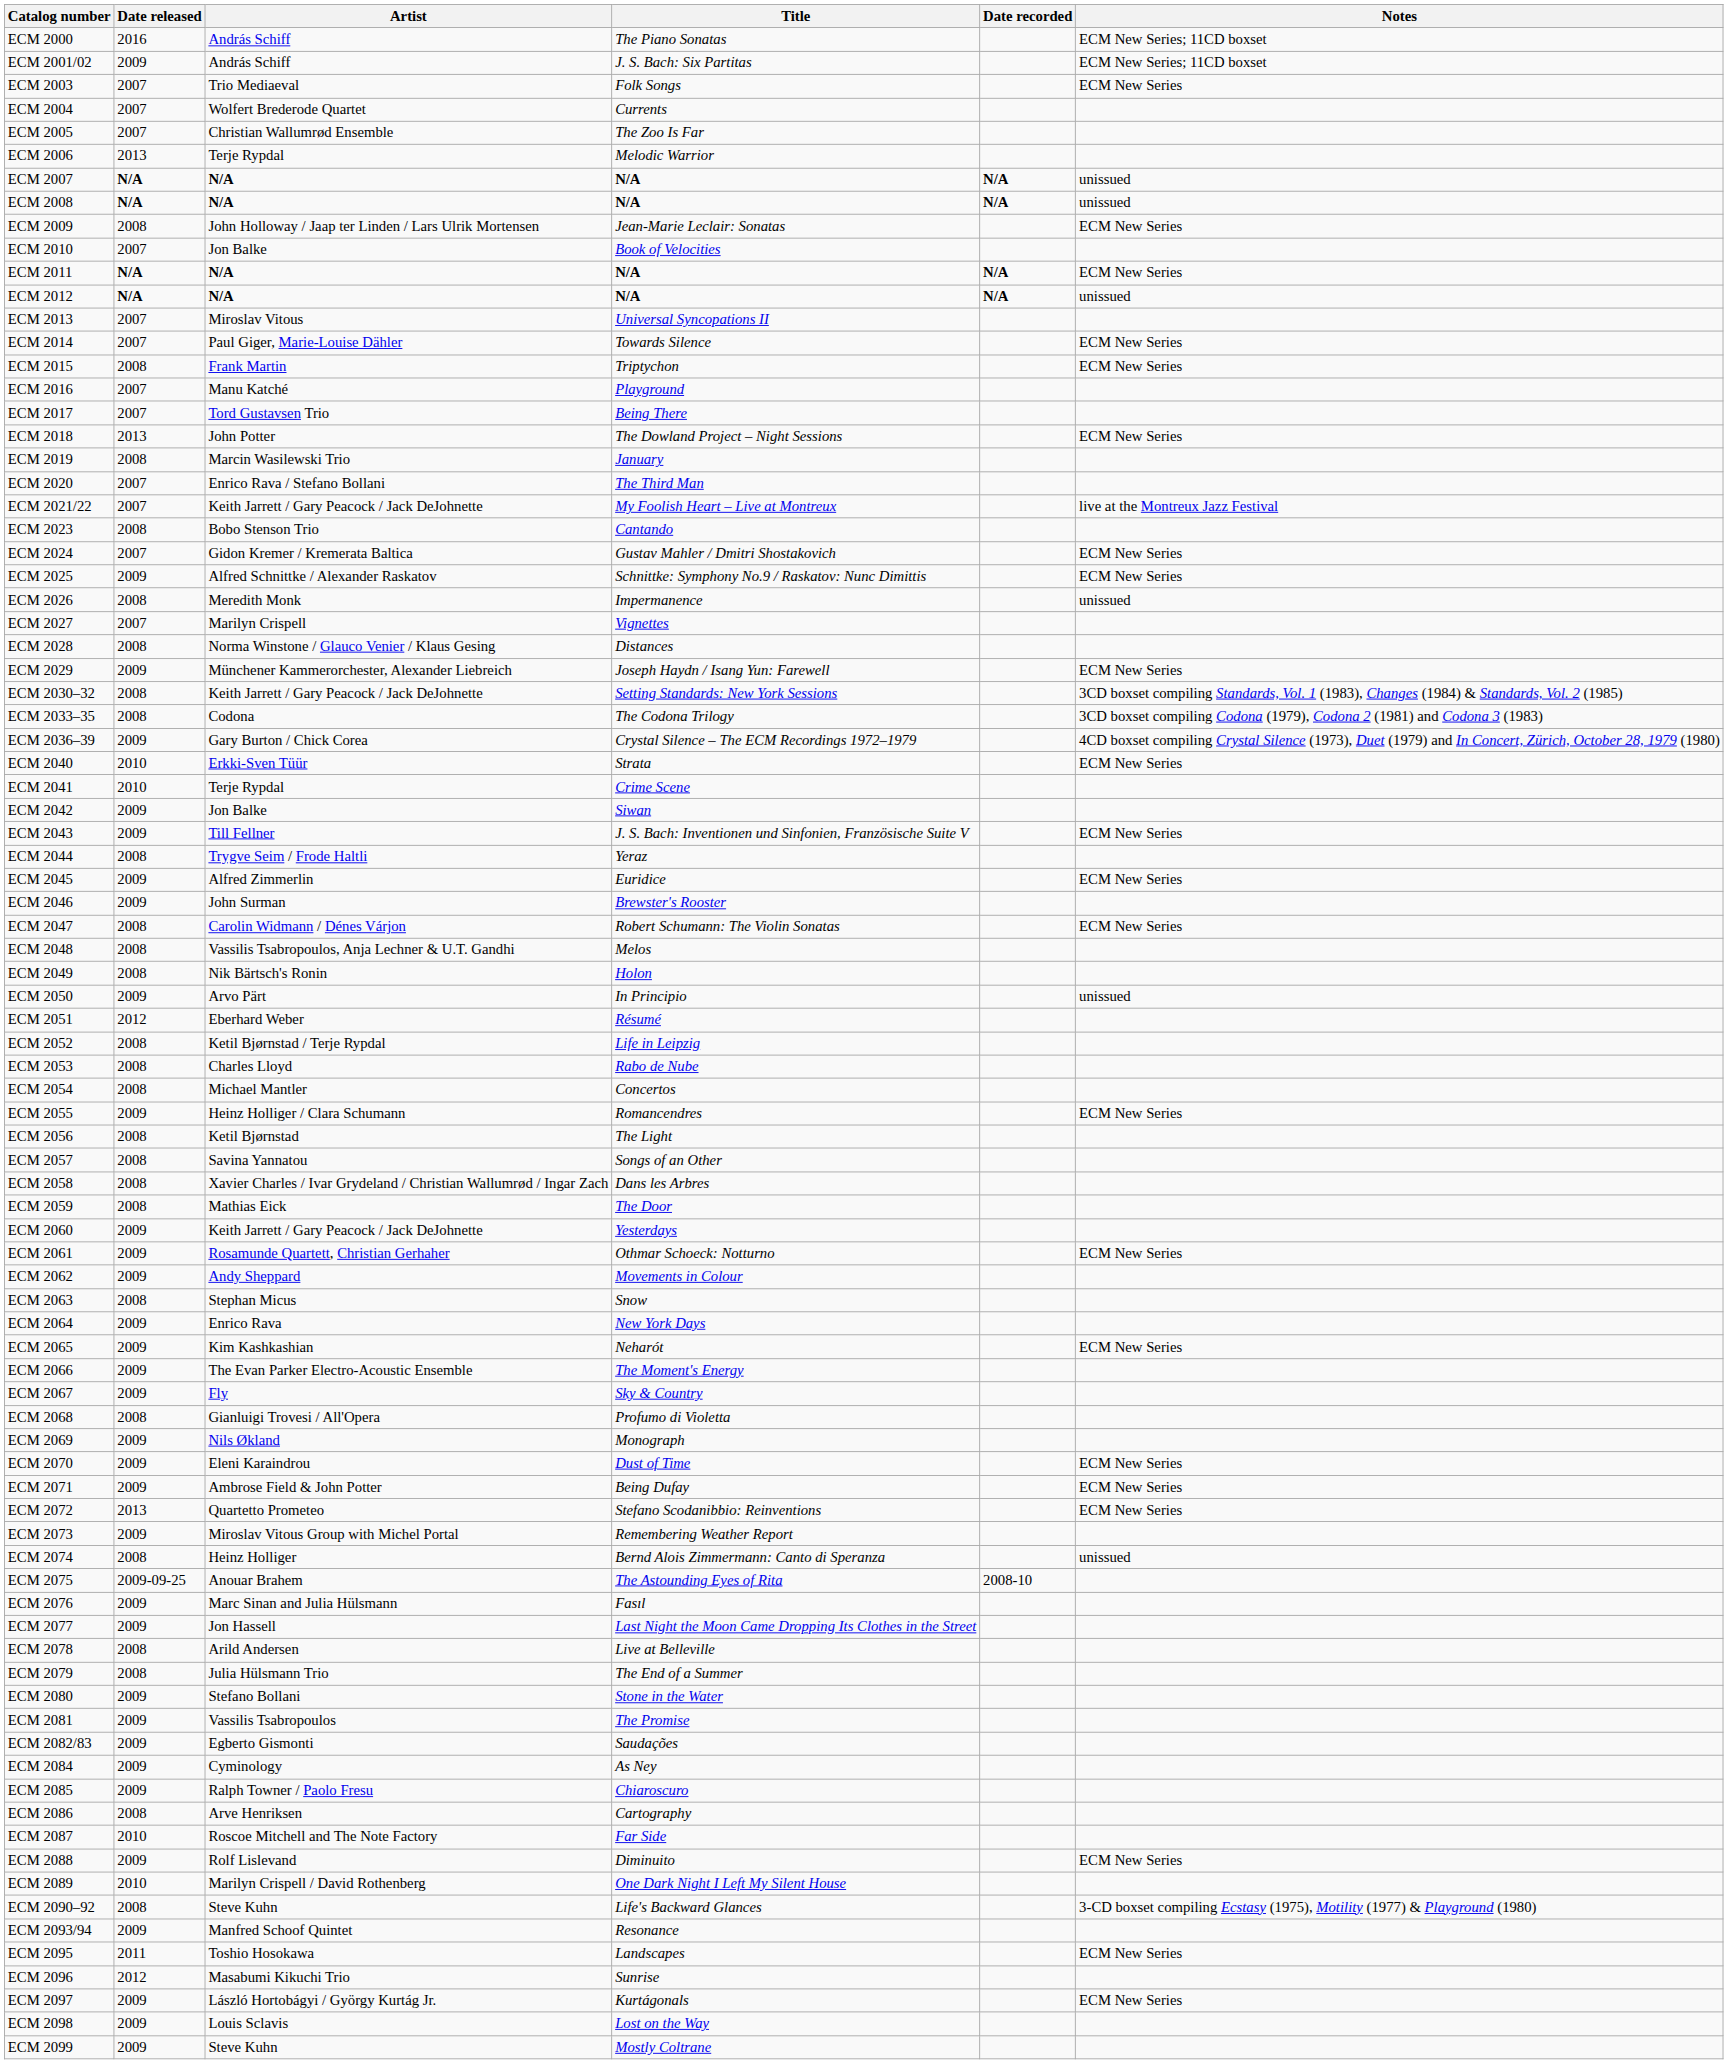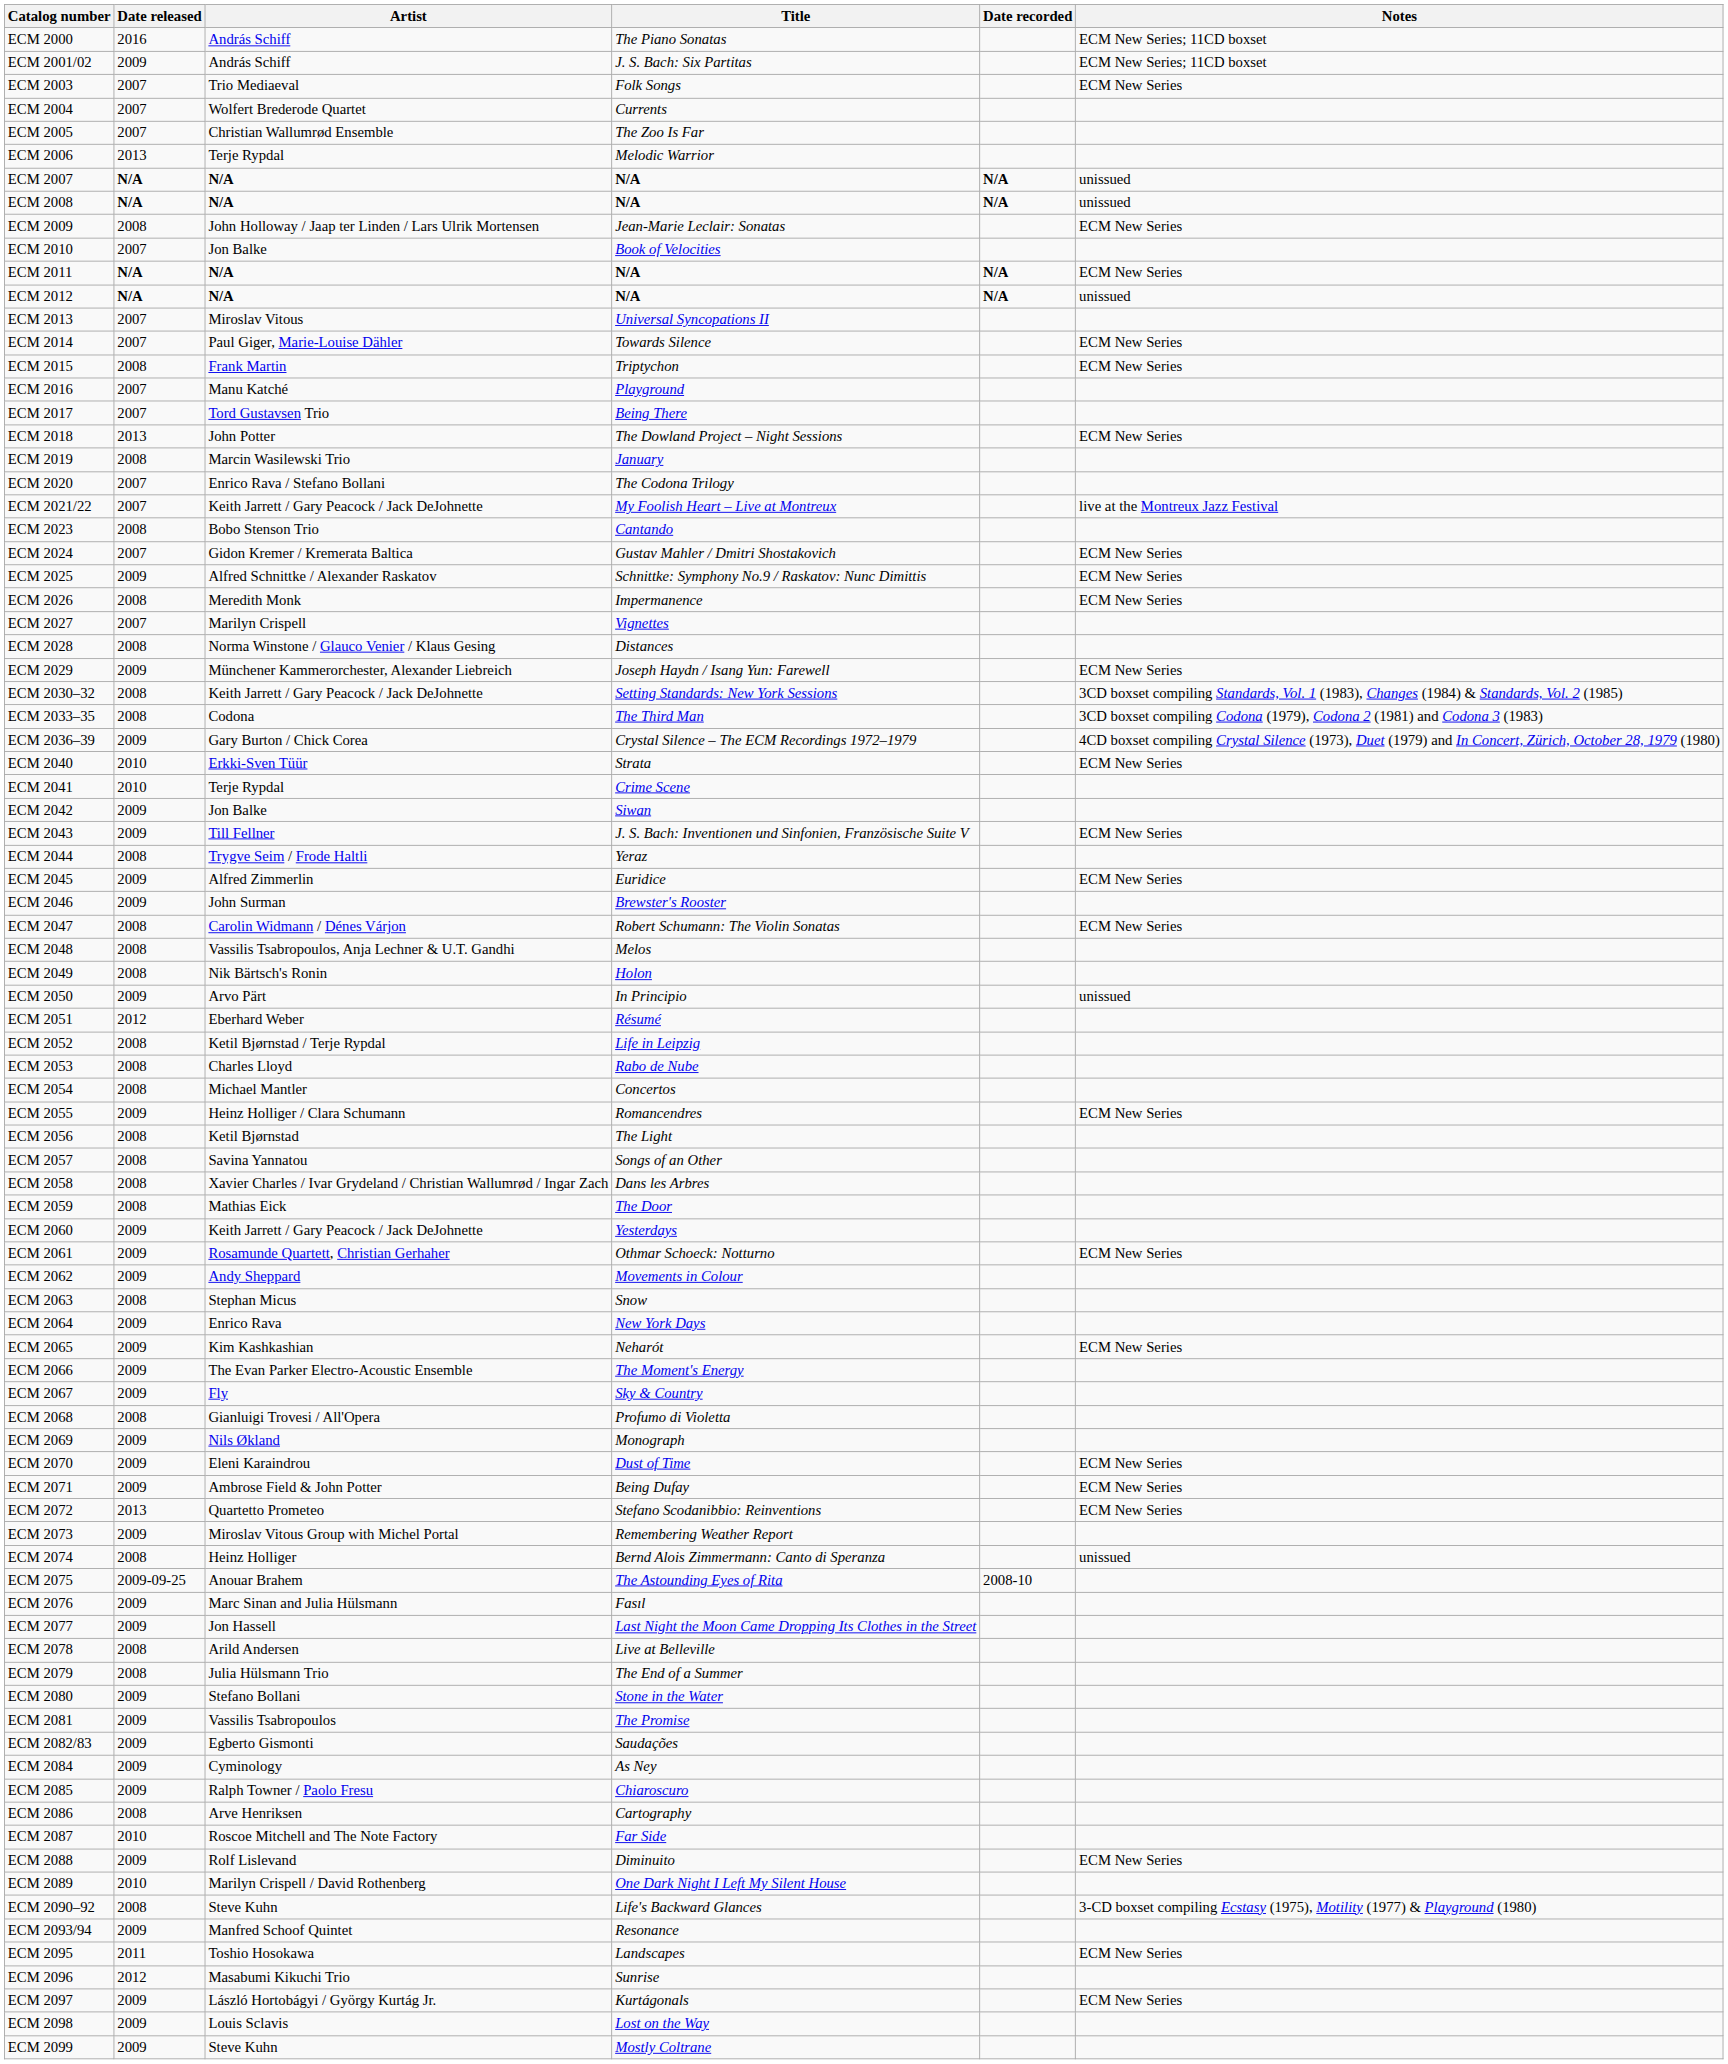ECM 2020 | Title: The Third Man -> The Codona Trilogy
ECM 2026 | Notes: unissued -> ECM New Series
ECM 2033–35 | Title: The Codona Trilogy -> The Third Man
